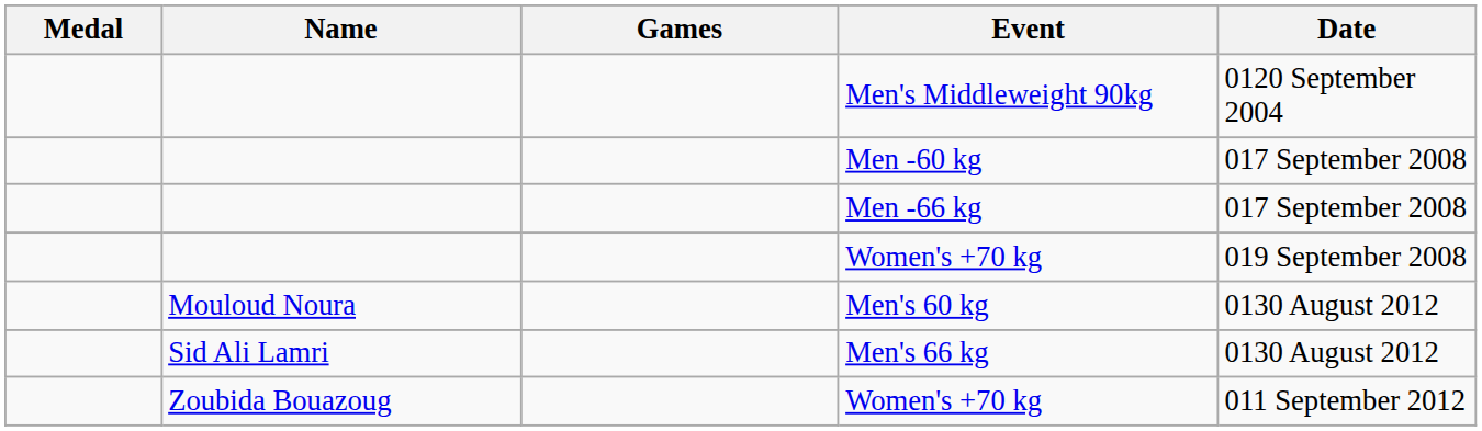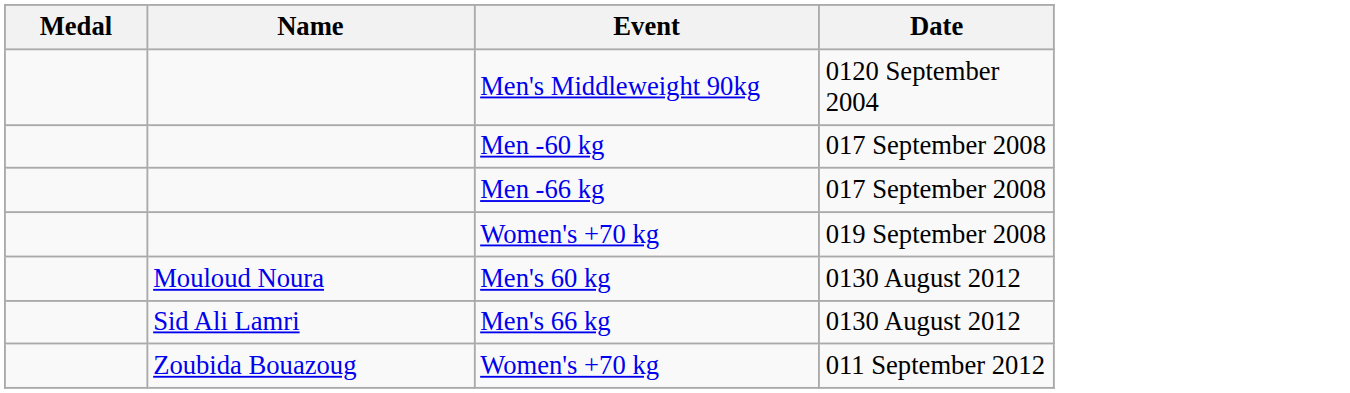- column: Games
